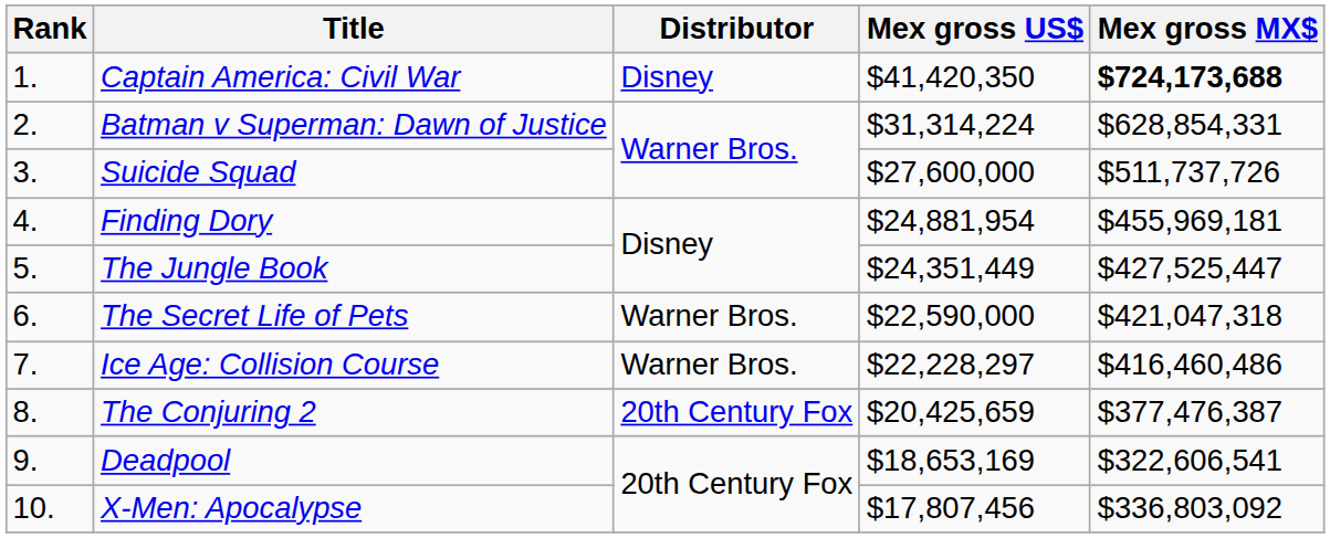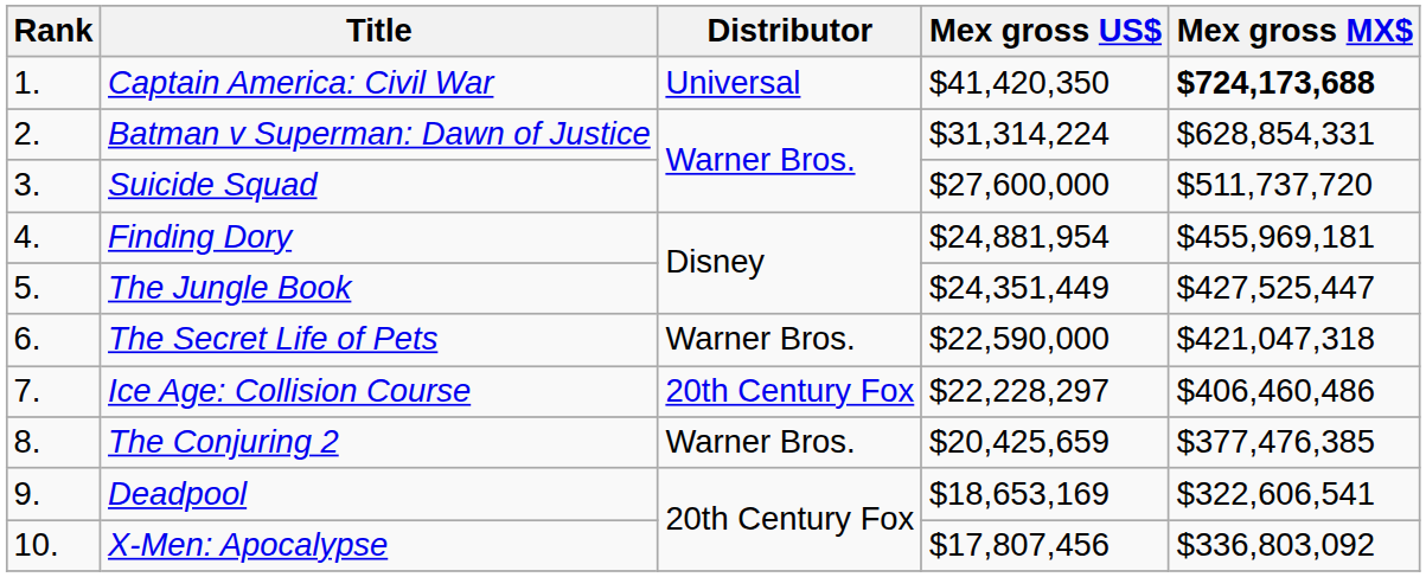Captain America: Civil War | Distributor: Disney -> Universal
Suicide Squad | Mex gross MX$: $511,737,726 -> $511,737,720
Ice Age: Collision Course | Distributor: Warner Bros. -> 20th Century Fox
Ice Age: Collision Course | Mex gross MX$: $416,460,486 -> $406,460,486
The Conjuring 2 | Distributor: 20th Century Fox -> Warner Bros.
The Conjuring 2 | Mex gross MX$: $377,476,387 -> $377,476,385
